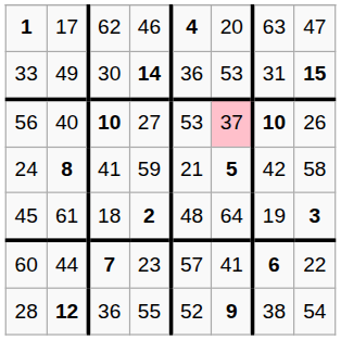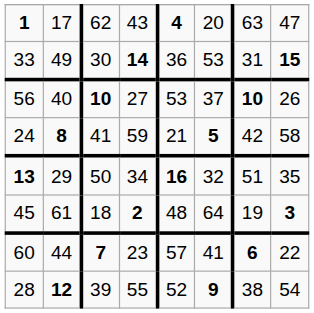1 | column 4: 46 -> 43
56 | column 6: pink background -> no background
+ row: 13 | 29 | 50 | 34 | 16 | 32 | 51 | 35
28 | column 3: 36 -> 39
